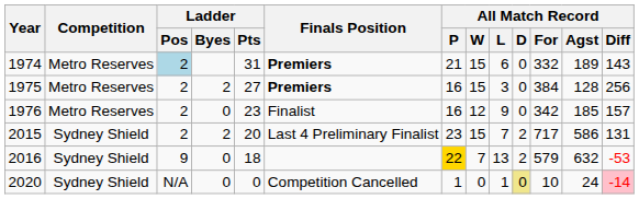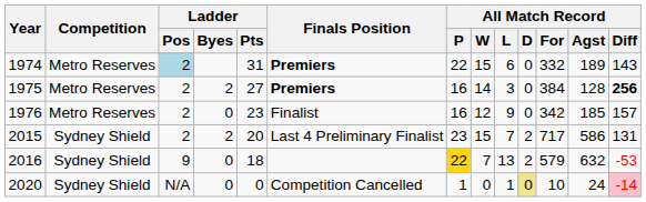1974 | All Match Record / P: 21 -> 22
1975 | All Match Record / W: 15 -> 14
1975 | All Match Record / Diff: normal -> bold
